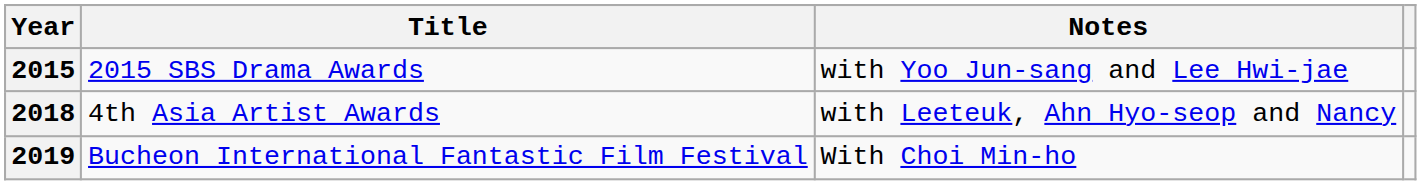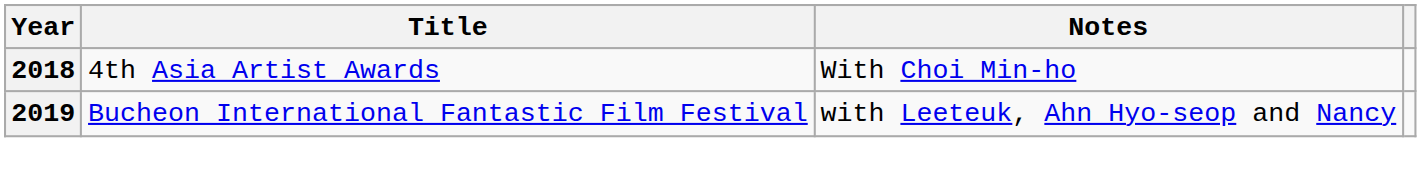- row: 2015 | 2015 SBS Drama Awards | with Yoo Jun-sang and Lee Hwi-jae
2018 | Notes: with Leeteuk, Ahn Hyo-seop and Nancy -> With Choi Min-ho
2019 | Notes: With Choi Min-ho -> with Leeteuk, Ahn Hyo-seop and Nancy
